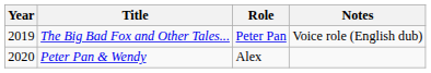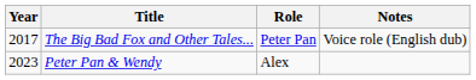The Big Bad Fox and Other Tales... | Year: 2019 -> 2017
Peter Pan & Wendy | Year: 2020 -> 2023
